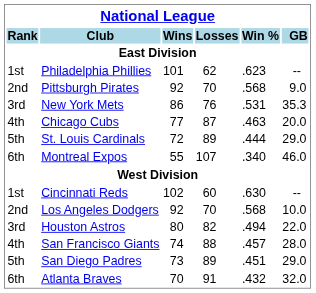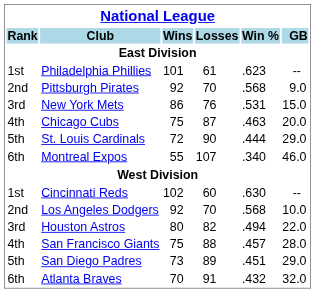Philadelphia Phillies | Losses: 62 -> 61
New York Mets | GB: 35.3 -> 15.0
Chicago Cubs | Wins: 77 -> 75
St. Louis Cardinals | Losses: 89 -> 90
San Francisco Giants | Wins: 74 -> 75
